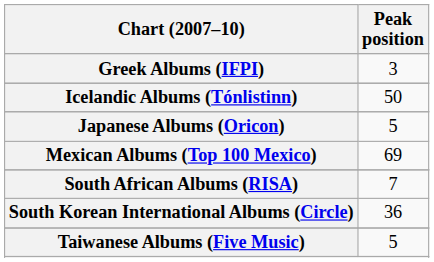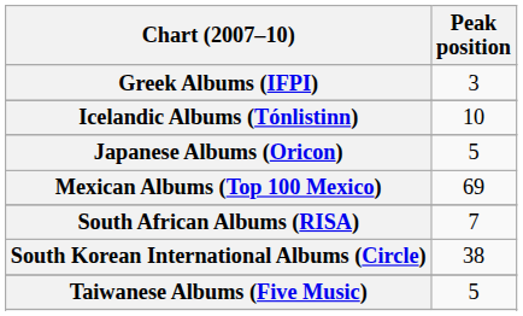Icelandic Albums (Tónlistinn) | Peak position: 50 -> 10
South Korean International Albums (Circle) | Peak position: 36 -> 38
